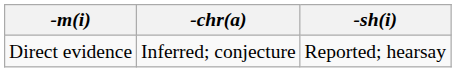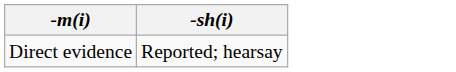- column: -chr(a) | Inferred; conjecture
